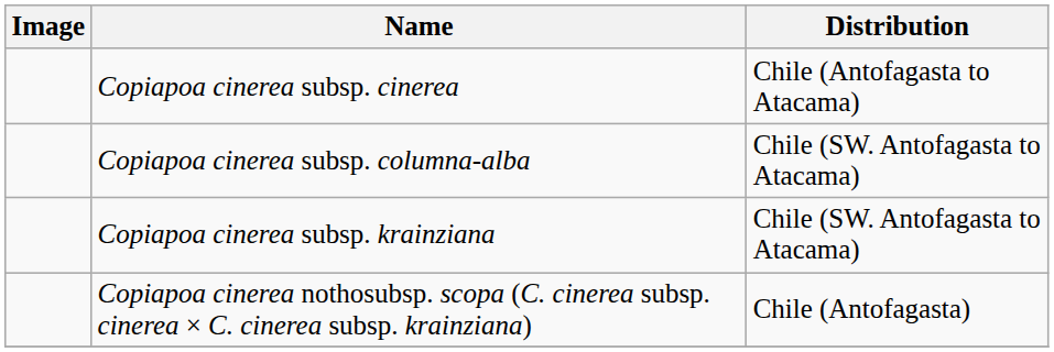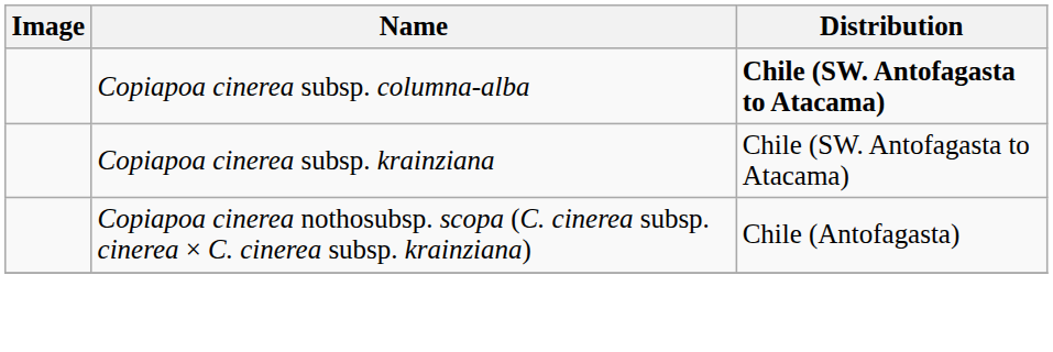- row: Copiapoa cinerea subsp. cinerea | Chile (Antofagasta to Atacama)
Copiapoa cinerea subsp. columna-alba | Distribution: normal -> bold
